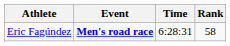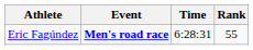Eric Fagúndez | Rank: 58 -> 55
